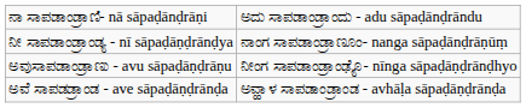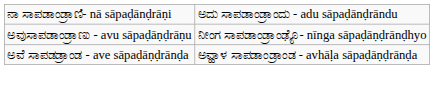- row: ನೀ ಸಾಪಡಾಂಡ್ರಾಂಡ್ಯ - nī sāpaḍāṇḍrānḍya | ನಾಂಗ ಸಾಪಡಾಂಡ್ರಾಣೂಂ- nanga sāpaḍānḍrāṇūṃ
